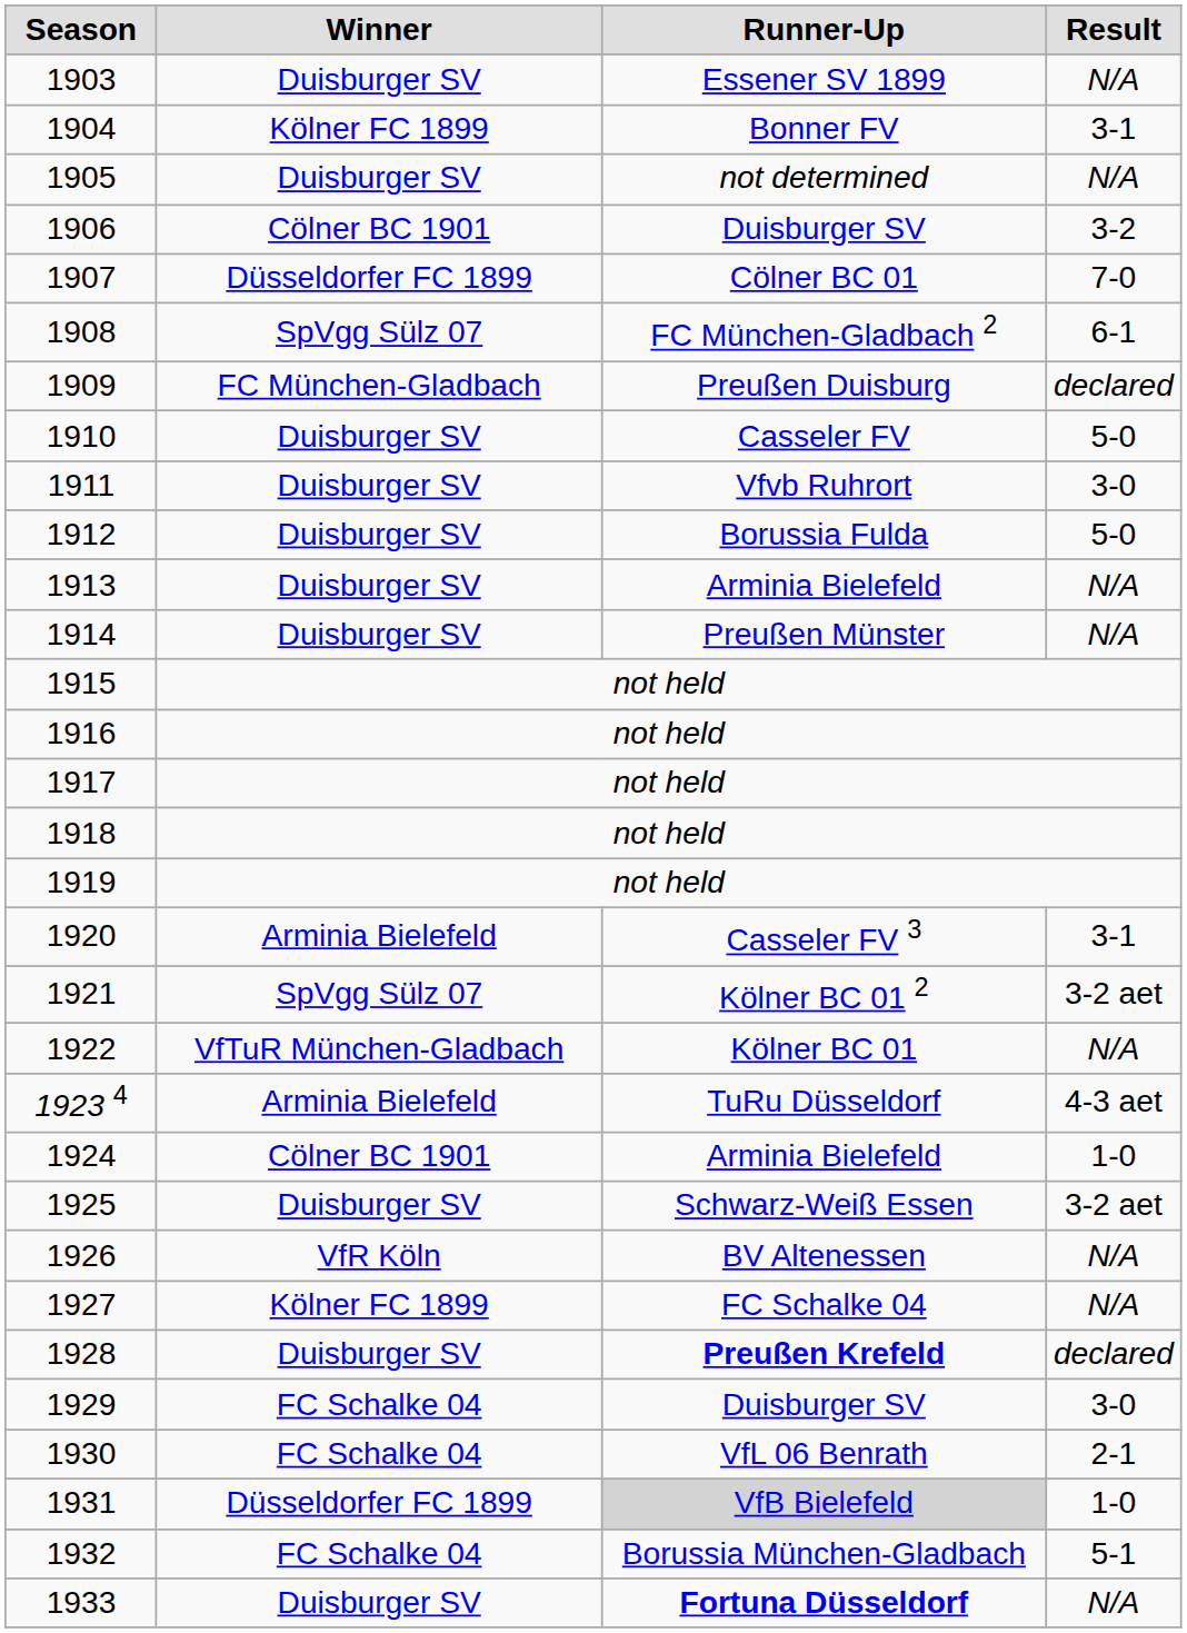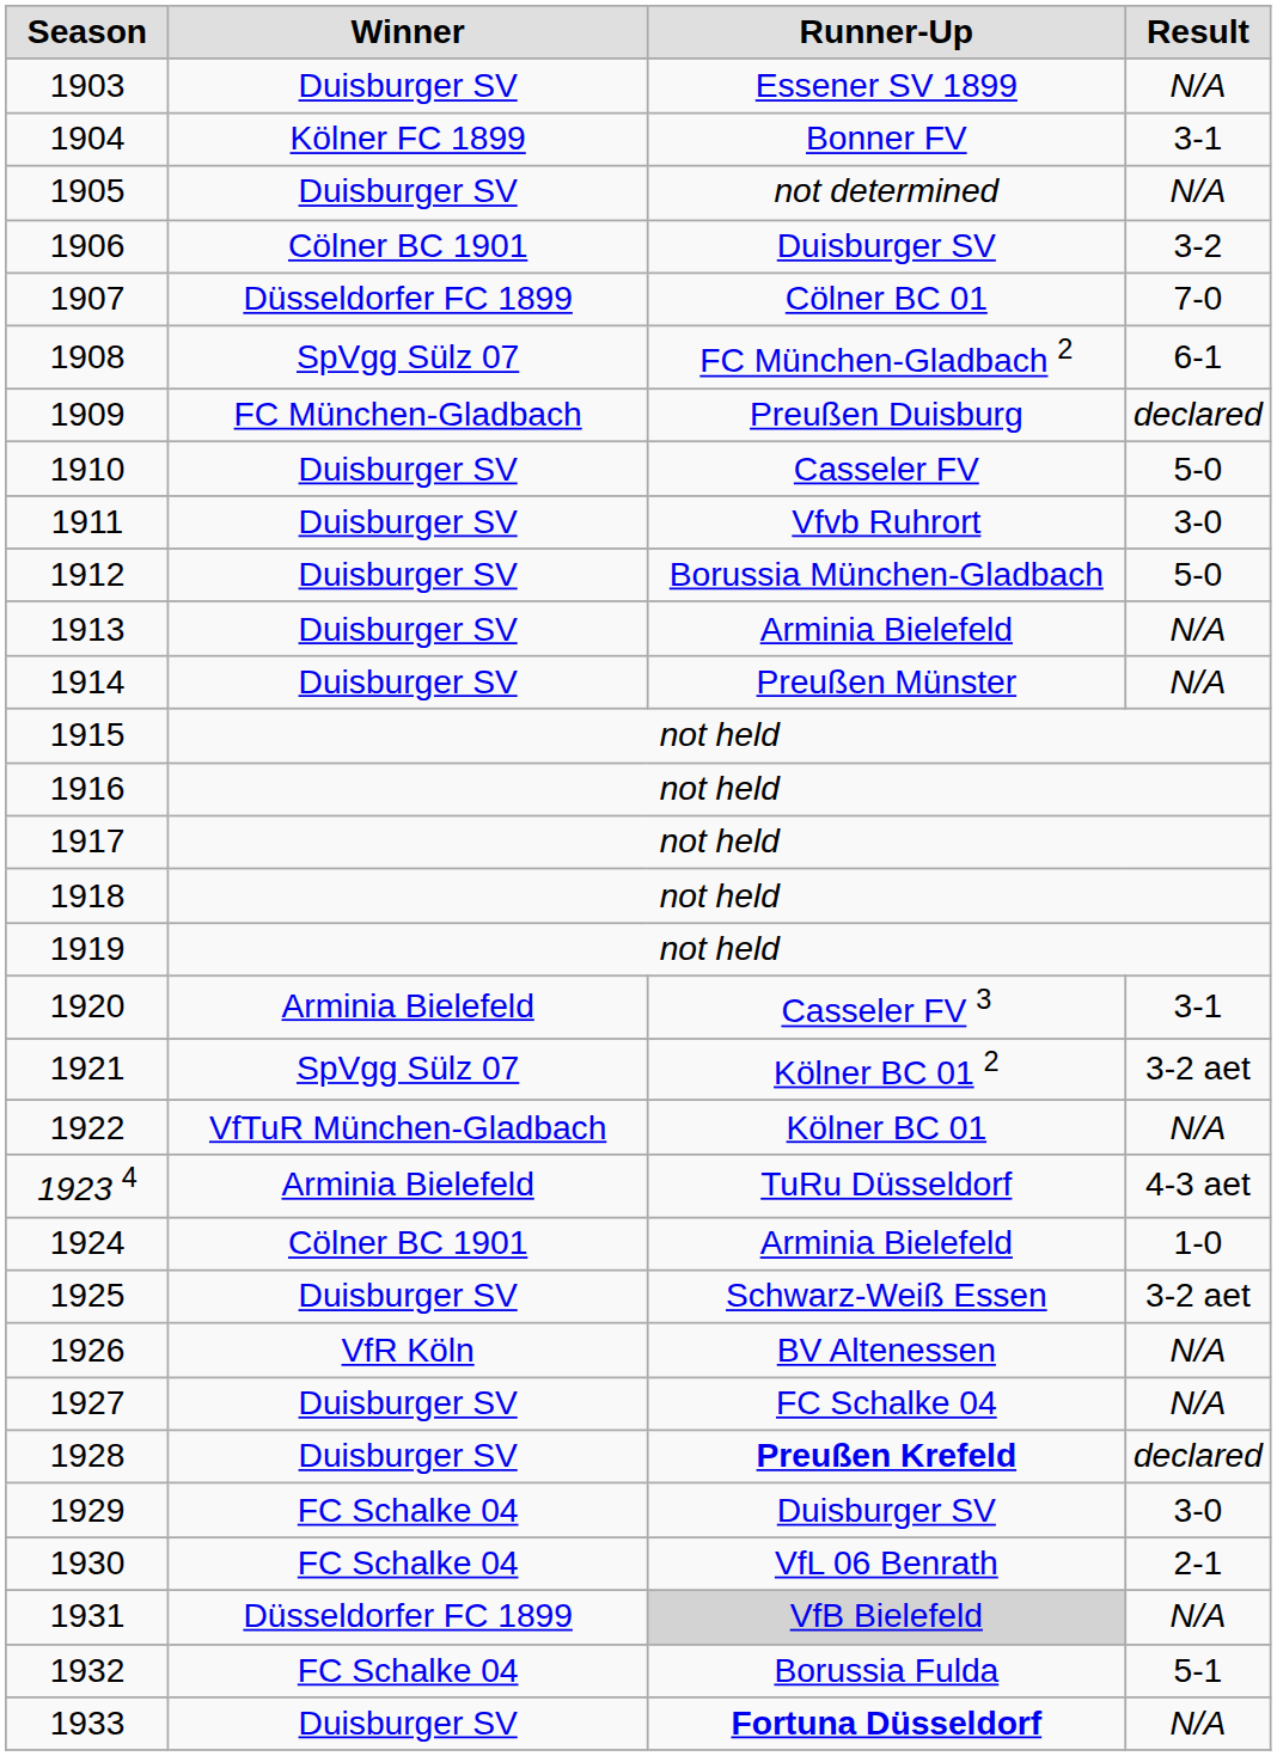1912 | Runner-Up: Borussia Fulda -> Borussia München-Gladbach
1927 | Winner: Kölner FC 1899 -> Duisburger SV
1931 | Result: 1-0 -> N/A
1932 | Runner-Up: Borussia München-Gladbach -> Borussia Fulda
